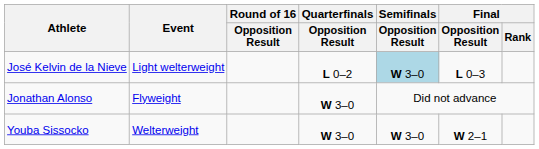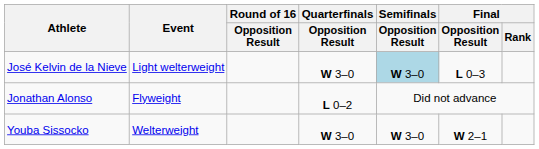José Kelvin de la Nieve | Quarterfinals / Opposition Result: L 0–2 -> W 3–0
Jonathan Alonso | Quarterfinals / Opposition Result: W 3–0 -> L 0–2
